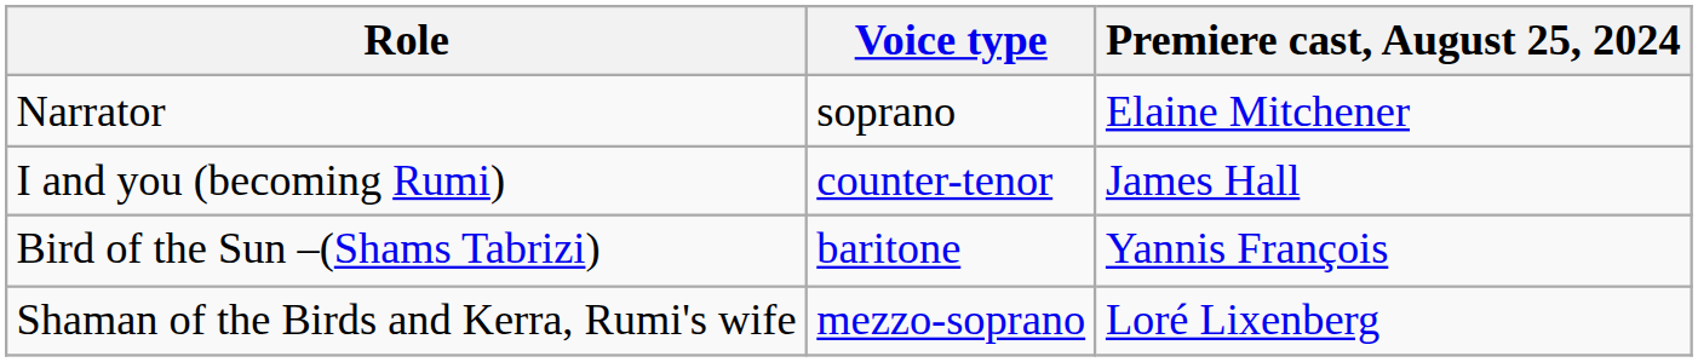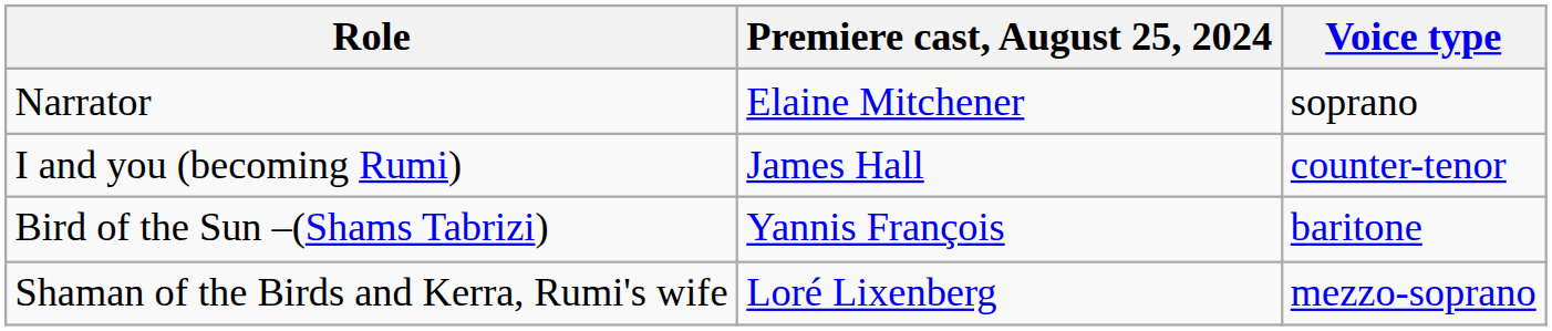columns swapped: Voice type <-> Premiere cast, August 25, 2024
